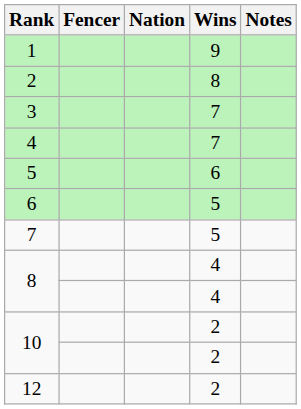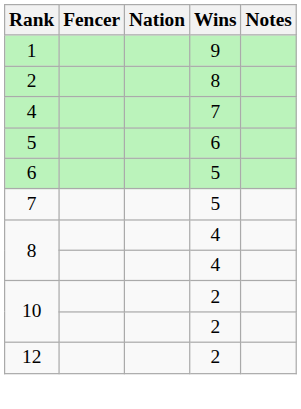- row: 3 | 7
